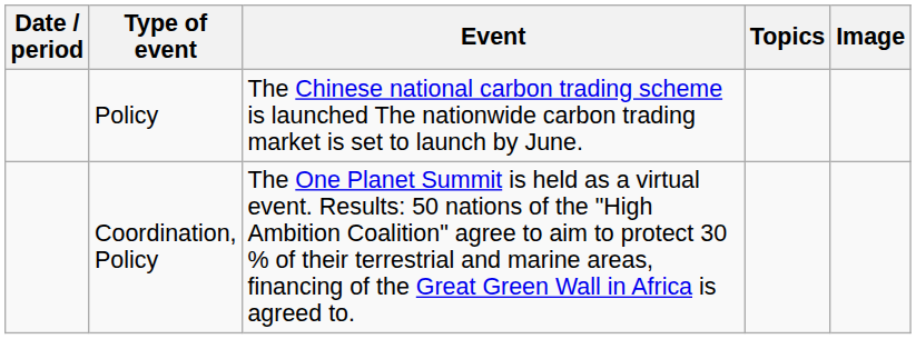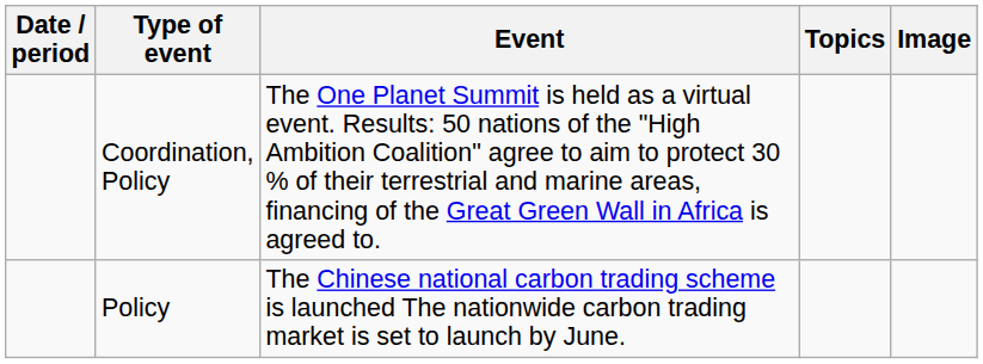rows swapped: Coordination, Policy <-> Policy
